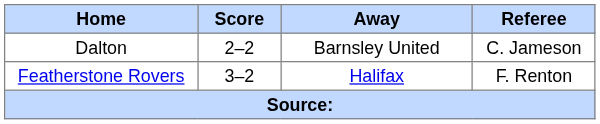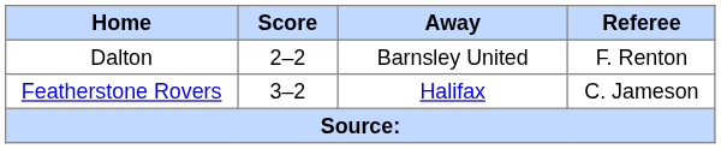Dalton | Referee: C. Jameson -> F. Renton
Featherstone Rovers | Referee: F. Renton -> C. Jameson
